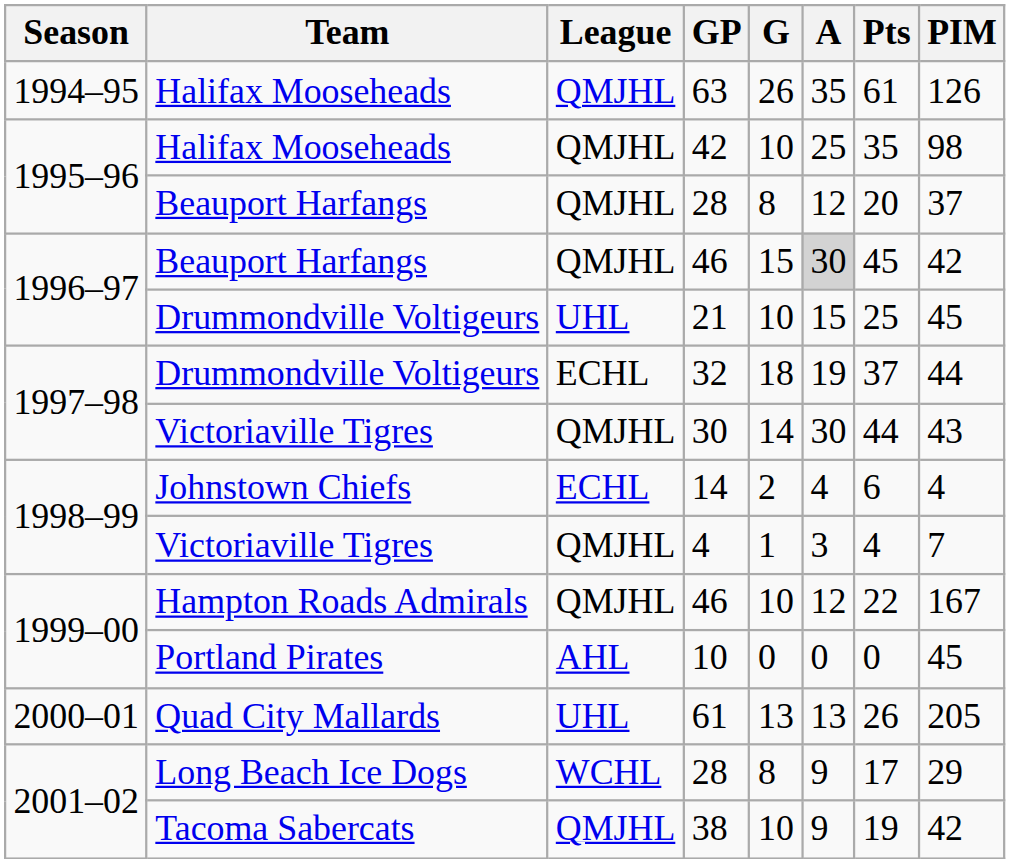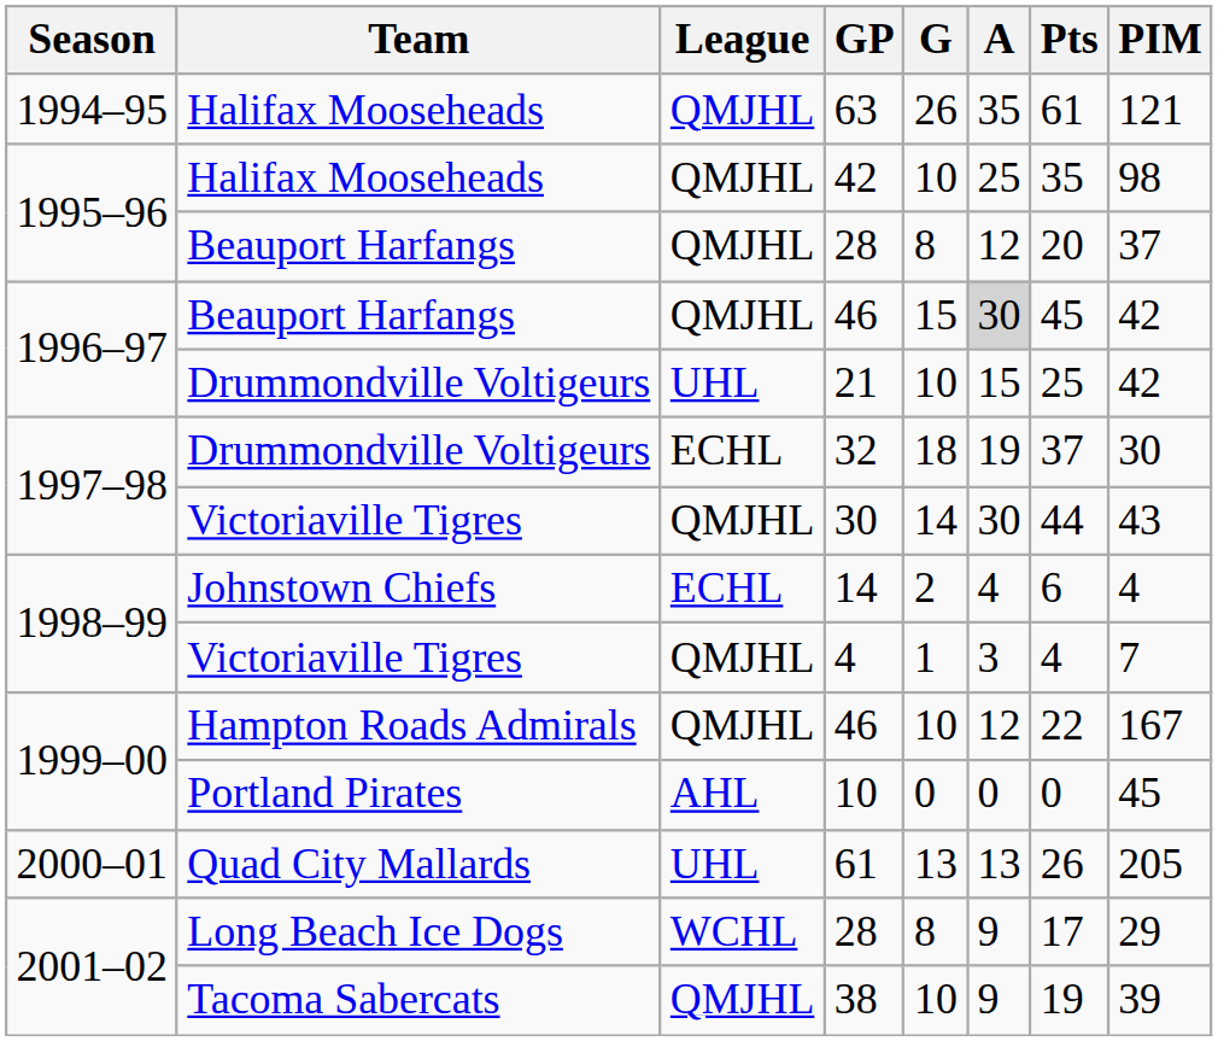63 | PIM: 126 -> 121
21 | PIM: 45 -> 42
32 | PIM: 44 -> 30
38 | PIM: 42 -> 39
